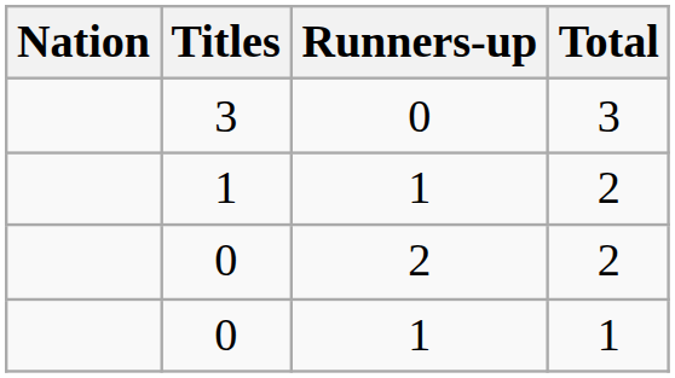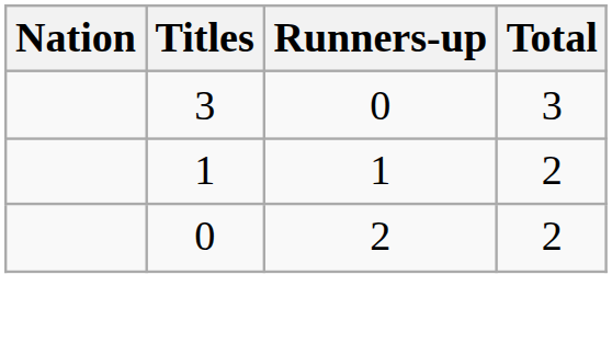- row: 0 | 1 | 1
